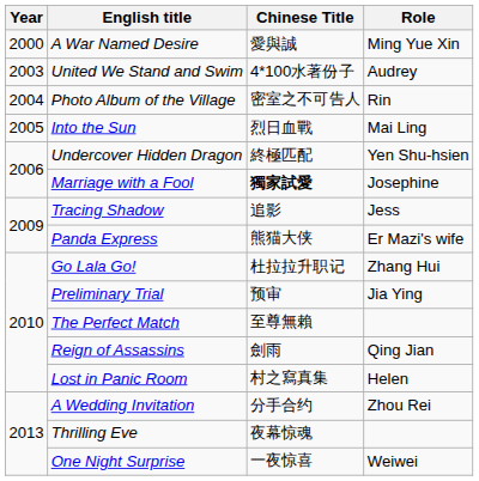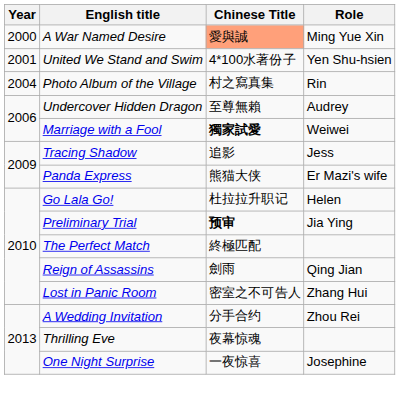A War Named Desire | Chinese Title: no background -> lightsalmon background
United We Stand and Swim | Year: 2003 -> 2001
United We Stand and Swim | Role: Audrey -> Yen Shu-hsien
Photo Album of the Village | Chinese Title: 密室之不可告人 -> 村之寫真集
- row: 2005 | Into the Sun | 烈日血戰 | Mai Ling
Undercover Hidden Dragon | Chinese Title: 終極匹配 -> 至尊無賴
Undercover Hidden Dragon | Role: Yen Shu-hsien -> Audrey
Marriage with a Fool | Role: Josephine -> Weiwei
Go Lala Go! | Role: Zhang Hui -> Helen
Preliminary Trial | Chinese Title: normal -> bold
The Perfect Match | Chinese Title: 至尊無賴 -> 終極匹配
Lost in Panic Room | Chinese Title: 村之寫真集 -> 密室之不可告人
Lost in Panic Room | Role: Helen -> Zhang Hui
One Night Surprise | Role: Weiwei -> Josephine
